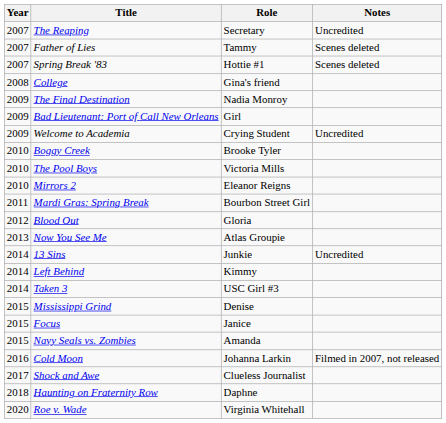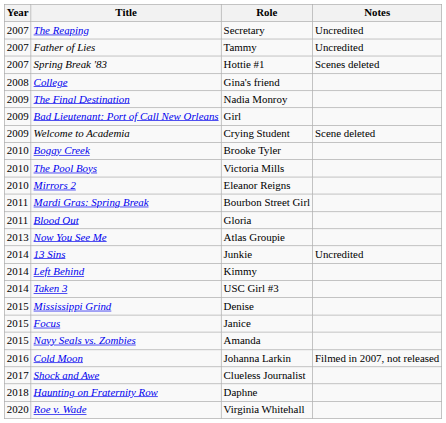Father of Lies | Notes: Scenes deleted -> Uncredited
Welcome to Academia | Notes: Uncredited -> Scene deleted
Blood Out | Year: 2012 -> 2011
